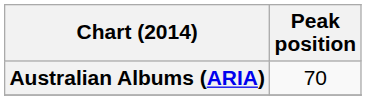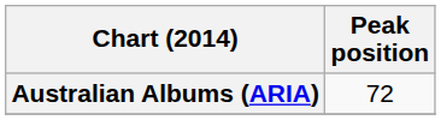Australian Albums (ARIA) | Peak position: 70 -> 72
